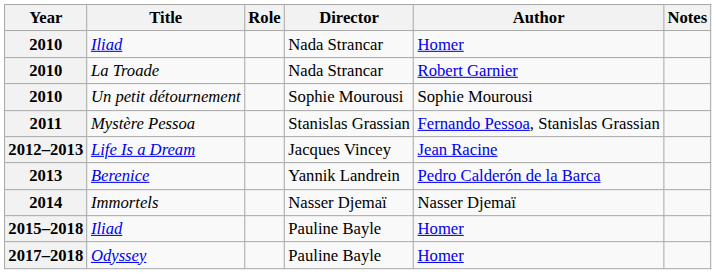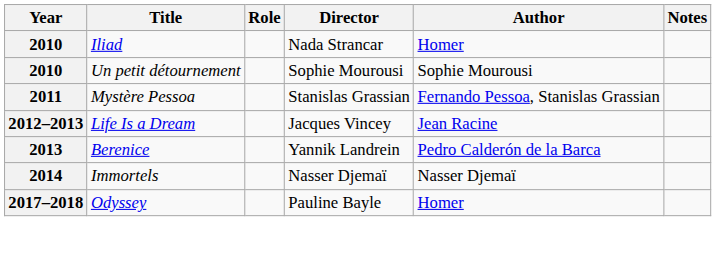- row: 2010 | La Troade | Nada Strancar | Robert Garnier
- row: 2015–2018 | Iliad | Pauline Bayle | Homer
